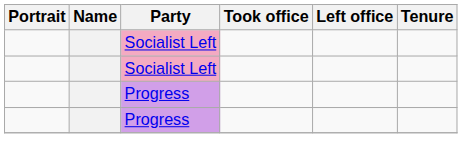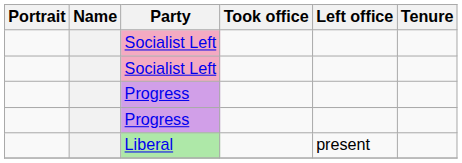+ row: Liberal | present
